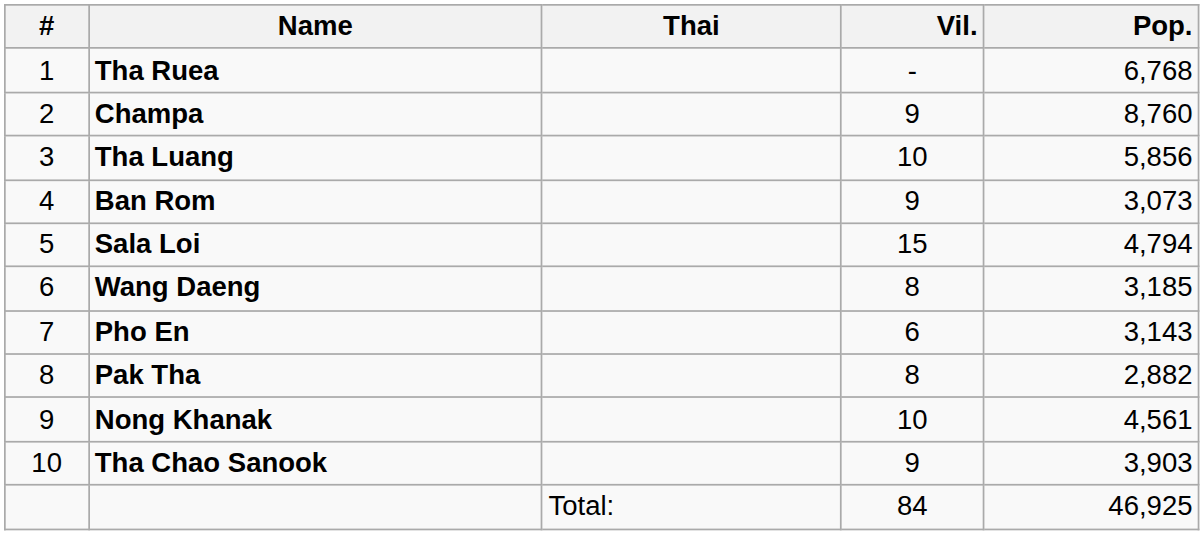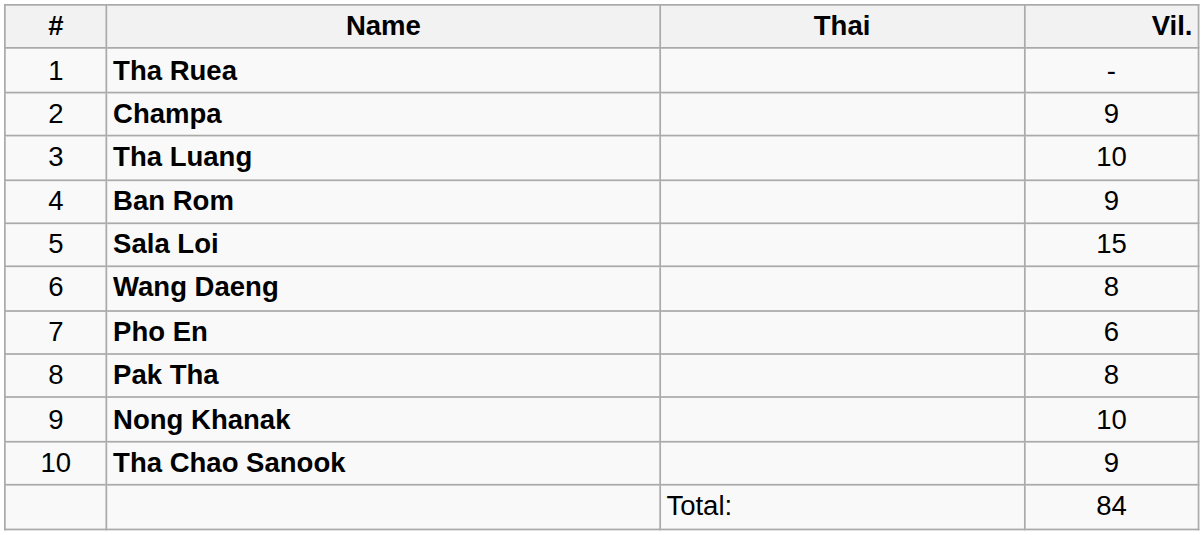- column: Pop. | 6,768 | 8,760 | 5,856 | 3,073 | 4,794 | 3,185 | 3,143 | 2,882 | 4,561 | 3,903 | 46,925
